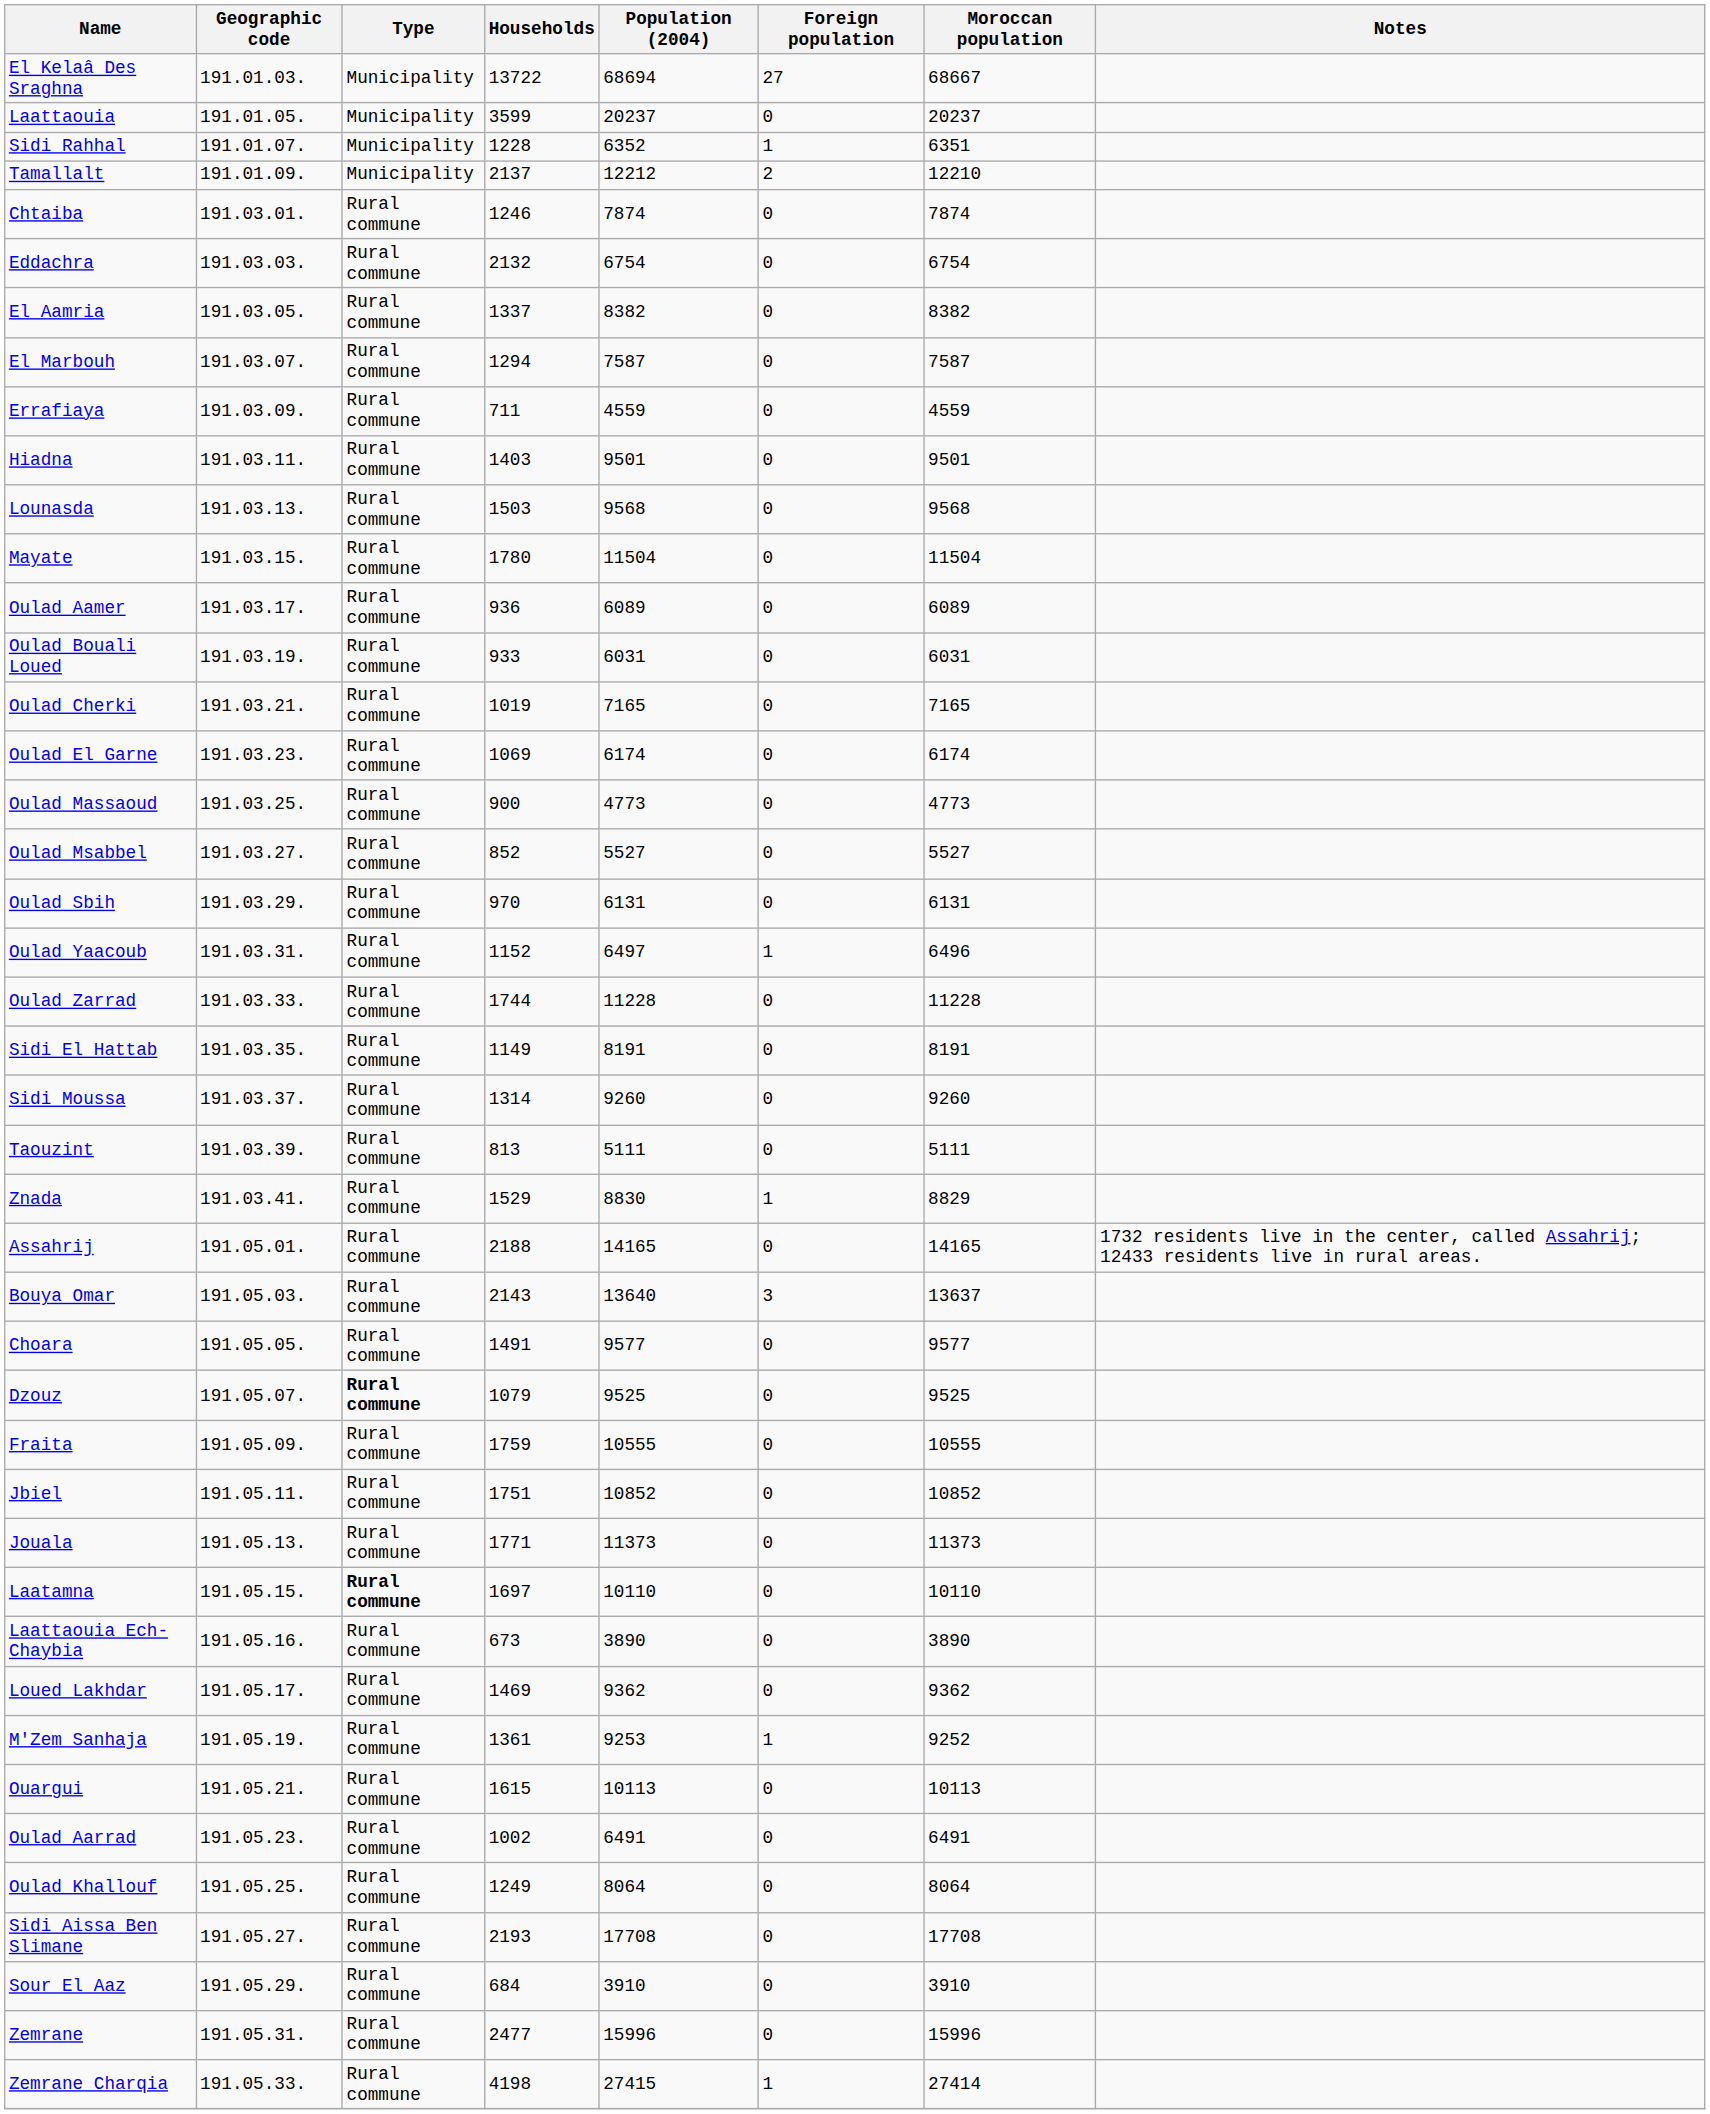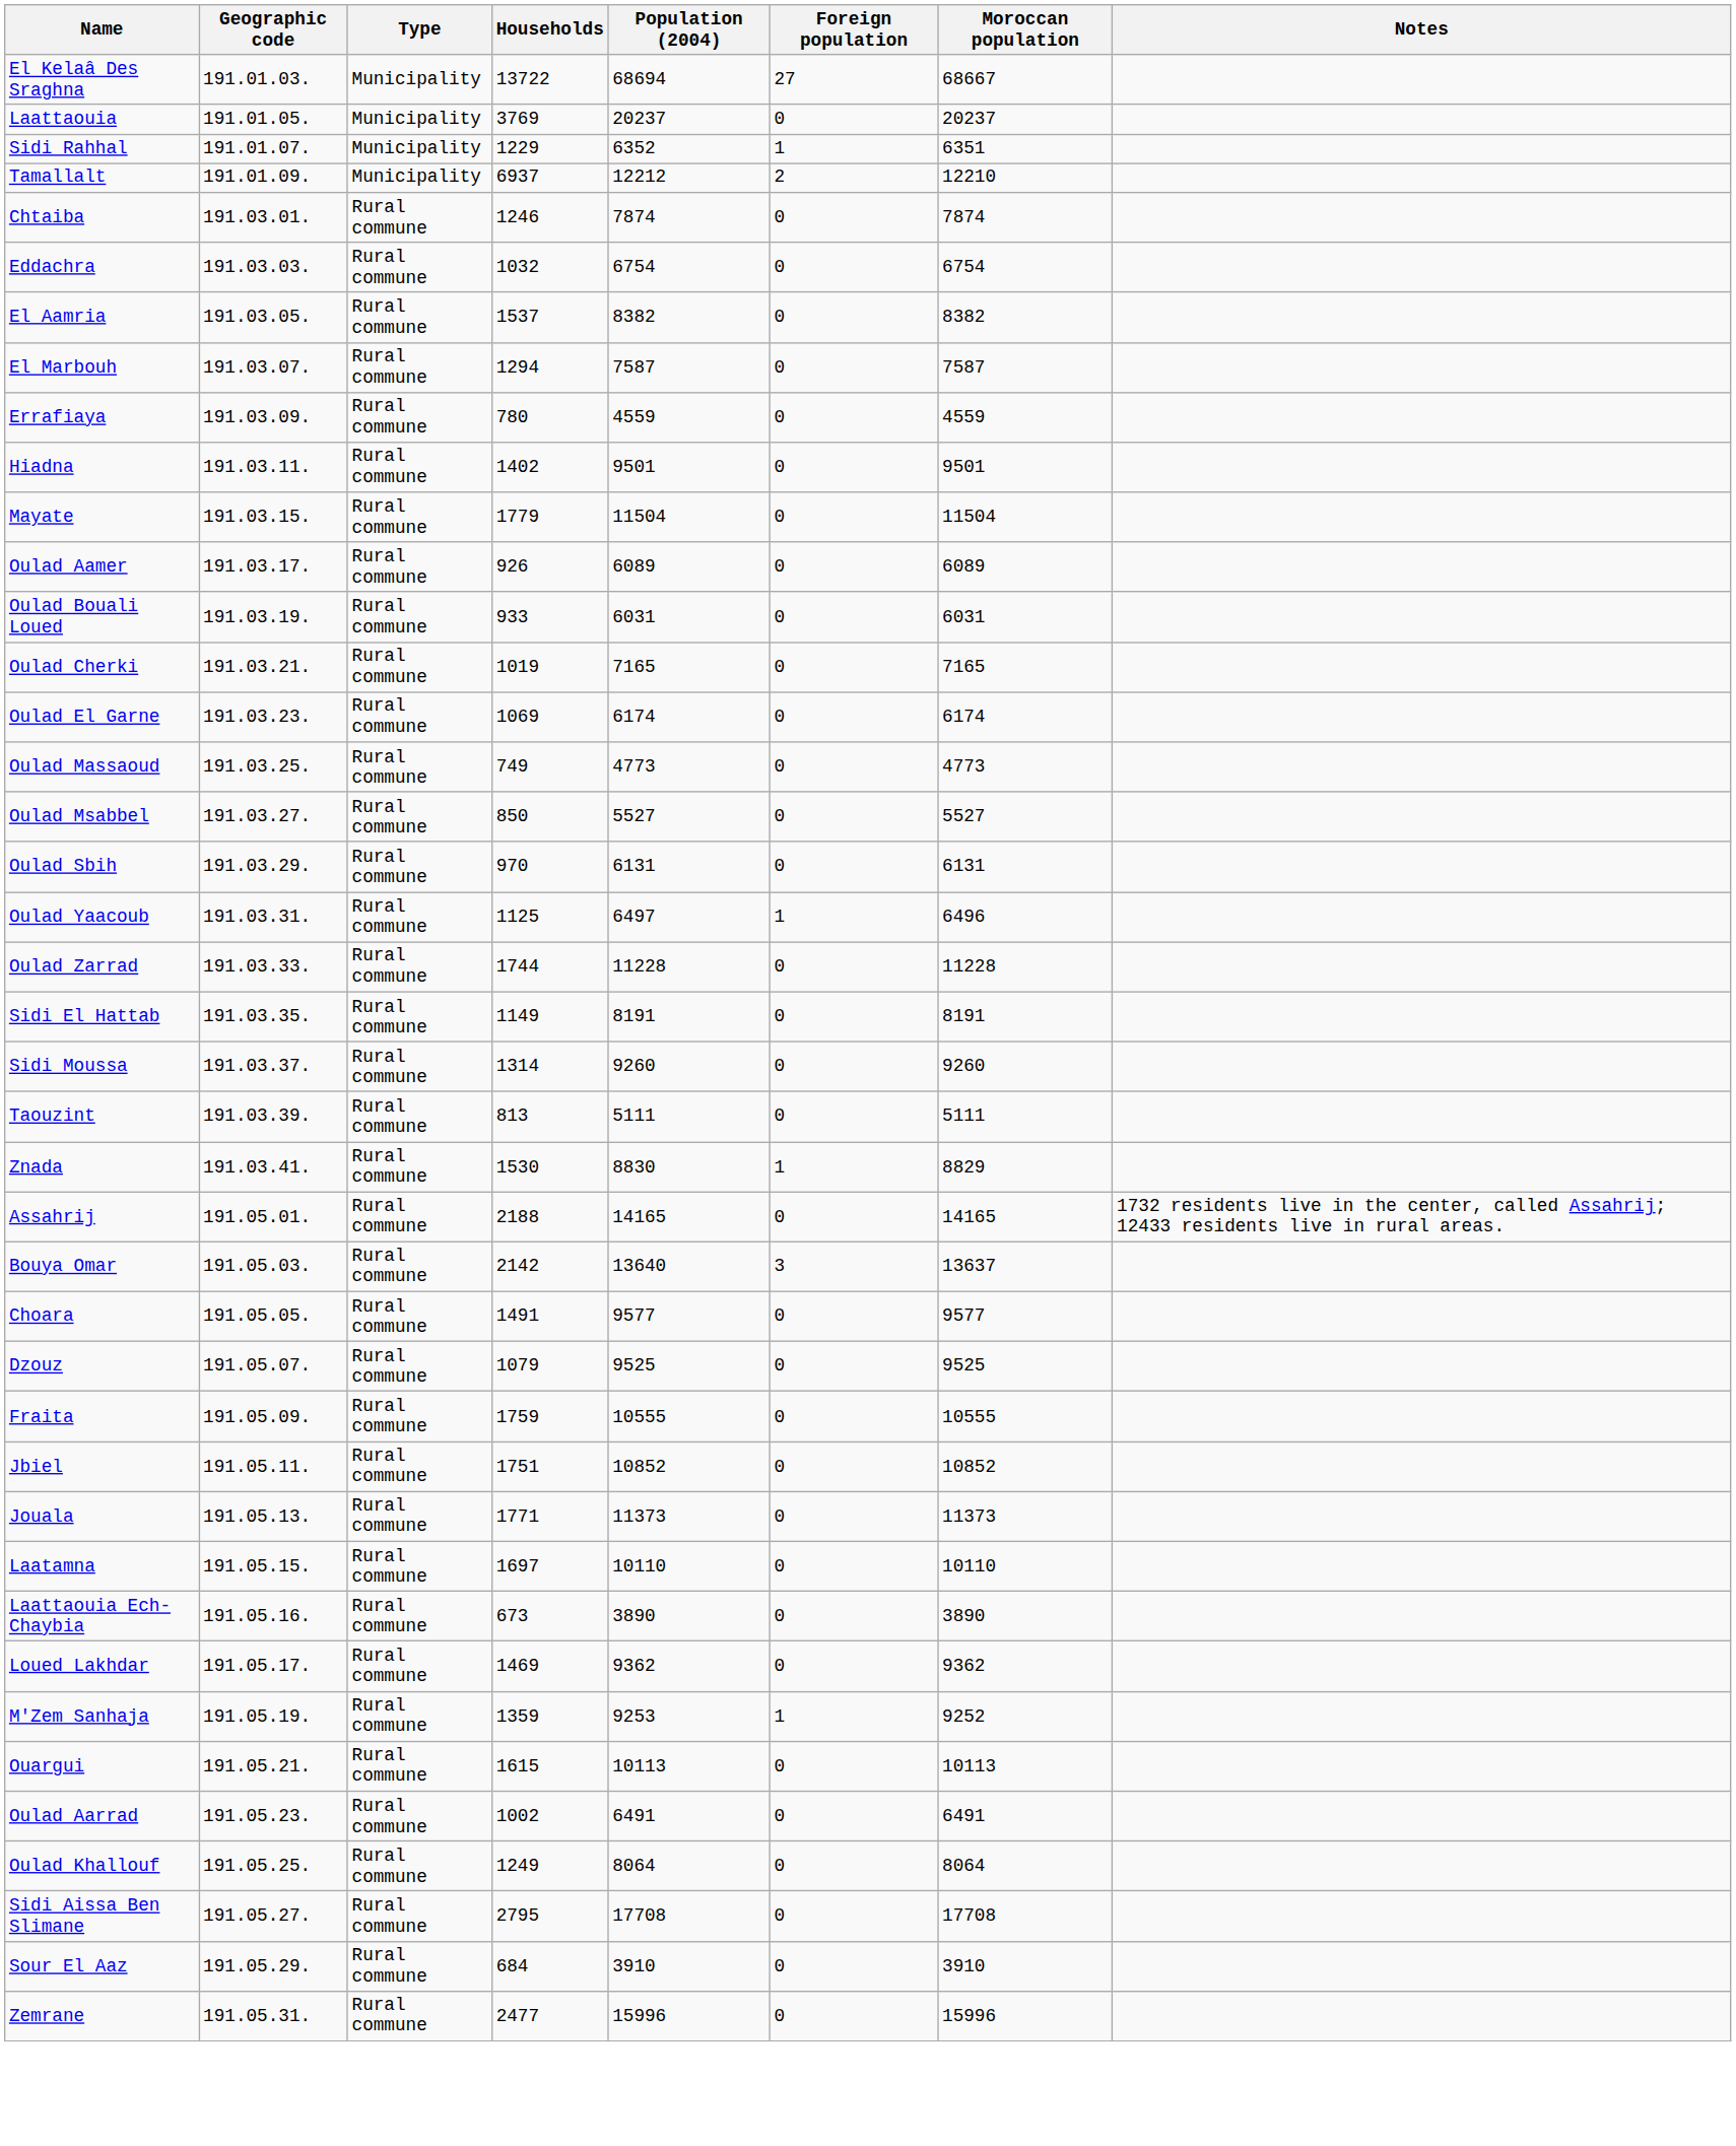Laattaouia | Households: 3599 -> 3769
Sidi Rahhal | Households: 1228 -> 1229
Tamallalt | Households: 2137 -> 6937
Eddachra | Households: 2132 -> 1032
El Aamria | Households: 1337 -> 1537
Errafiaya | Households: 711 -> 780
Hiadna | Households: 1403 -> 1402
- row: Lounasda | 191.03.13. | Rural commune | 1503 | 9568 | 0 | 9568
Mayate | Households: 1780 -> 1779
Oulad Aamer | Households: 936 -> 926
Oulad Massaoud | Households: 900 -> 749
Oulad Msabbel | Households: 852 -> 850
Oulad Yaacoub | Households: 1152 -> 1125
Znada | Households: 1529 -> 1530
Bouya Omar | Households: 2143 -> 2142
Dzouz | Type: bold -> normal
Laatamna | Type: bold -> normal
M'Zem Sanhaja | Households: 1361 -> 1359
Sidi Aissa Ben Slimane | Households: 2193 -> 2795
- row: Zemrane Charqia | 191.05.33. | Rural commune | 4198 | 27415 | 1 | 27414
